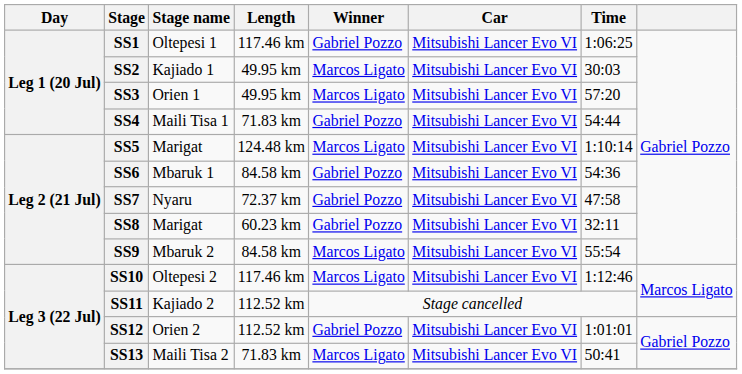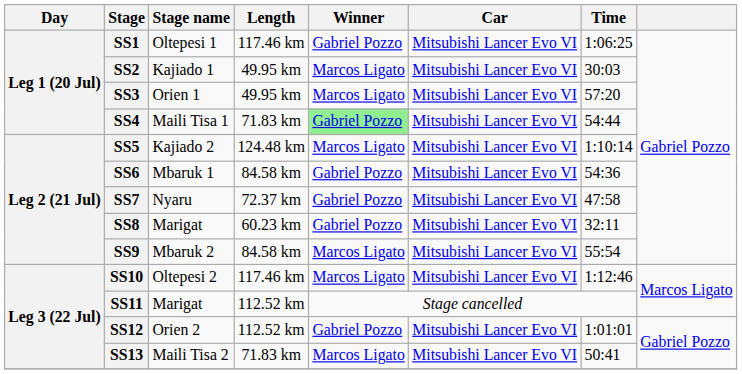SS4 | Winner: no background -> lightgreen background
SS5 | Stage name: Marigat -> Kajiado 2
SS11 | Stage name: Kajiado 2 -> Marigat
